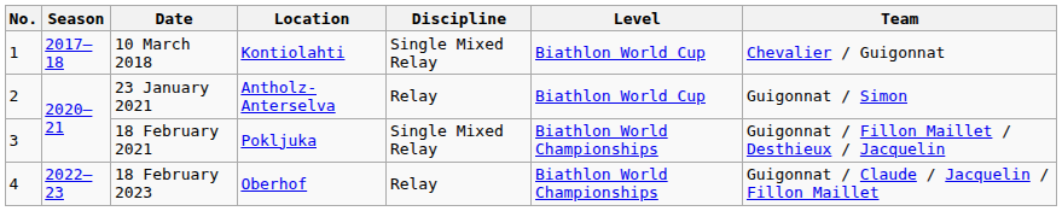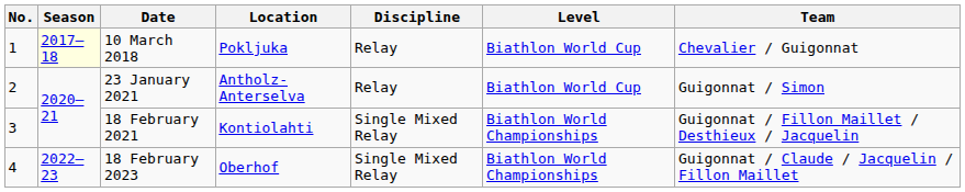10 March 2018 | Season: no background -> lightyellow background
10 March 2018 | Location: Kontiolahti -> Pokljuka
10 March 2018 | Discipline: Single Mixed Relay -> Relay
18 February 2021 | Location: Pokljuka -> Kontiolahti
18 February 2023 | Discipline: Relay -> Single Mixed Relay
